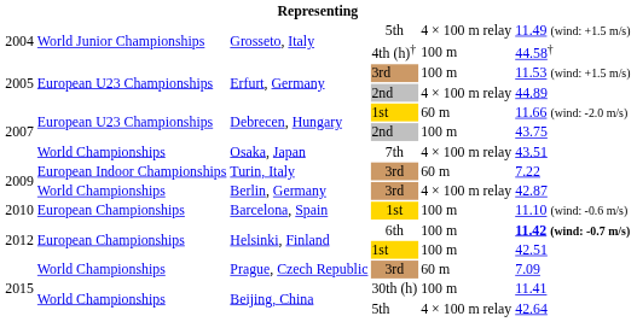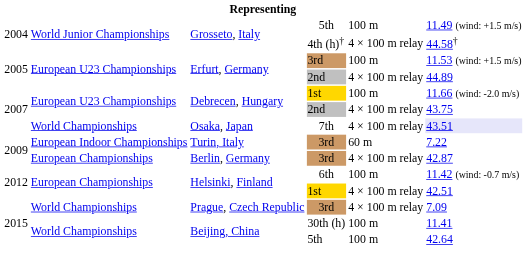Grosseto, Italy / 5th | column 5: 4 × 100 m relay -> 100 m
Grosseto, Italy / 4th (h)† | column 5: 100 m -> 4 × 100 m relay
Debrecen, Hungary / 1st | column 5: 60 m -> 100 m
Debrecen, Hungary / 2nd | column 5: 100 m -> 4 × 100 m relay
Osaka, Japan | column 6: no background -> lavender background
Berlin, Germany | column 2: World Championships -> European Championships
- row: 2010 | European Championships | Barcelona, Spain | 1st | 100 m | 11.10 (wind: -0.6 m/s)
Helsinki, Finland / 6th | column 6: bold -> normal
Helsinki, Finland / 1st | column 5: 100 m -> 4 × 100 m relay
Prague, Czech Republic | column 5: 60 m -> 4 × 100 m relay
Beijing, China / 5th | column 5: 4 × 100 m relay -> 100 m
